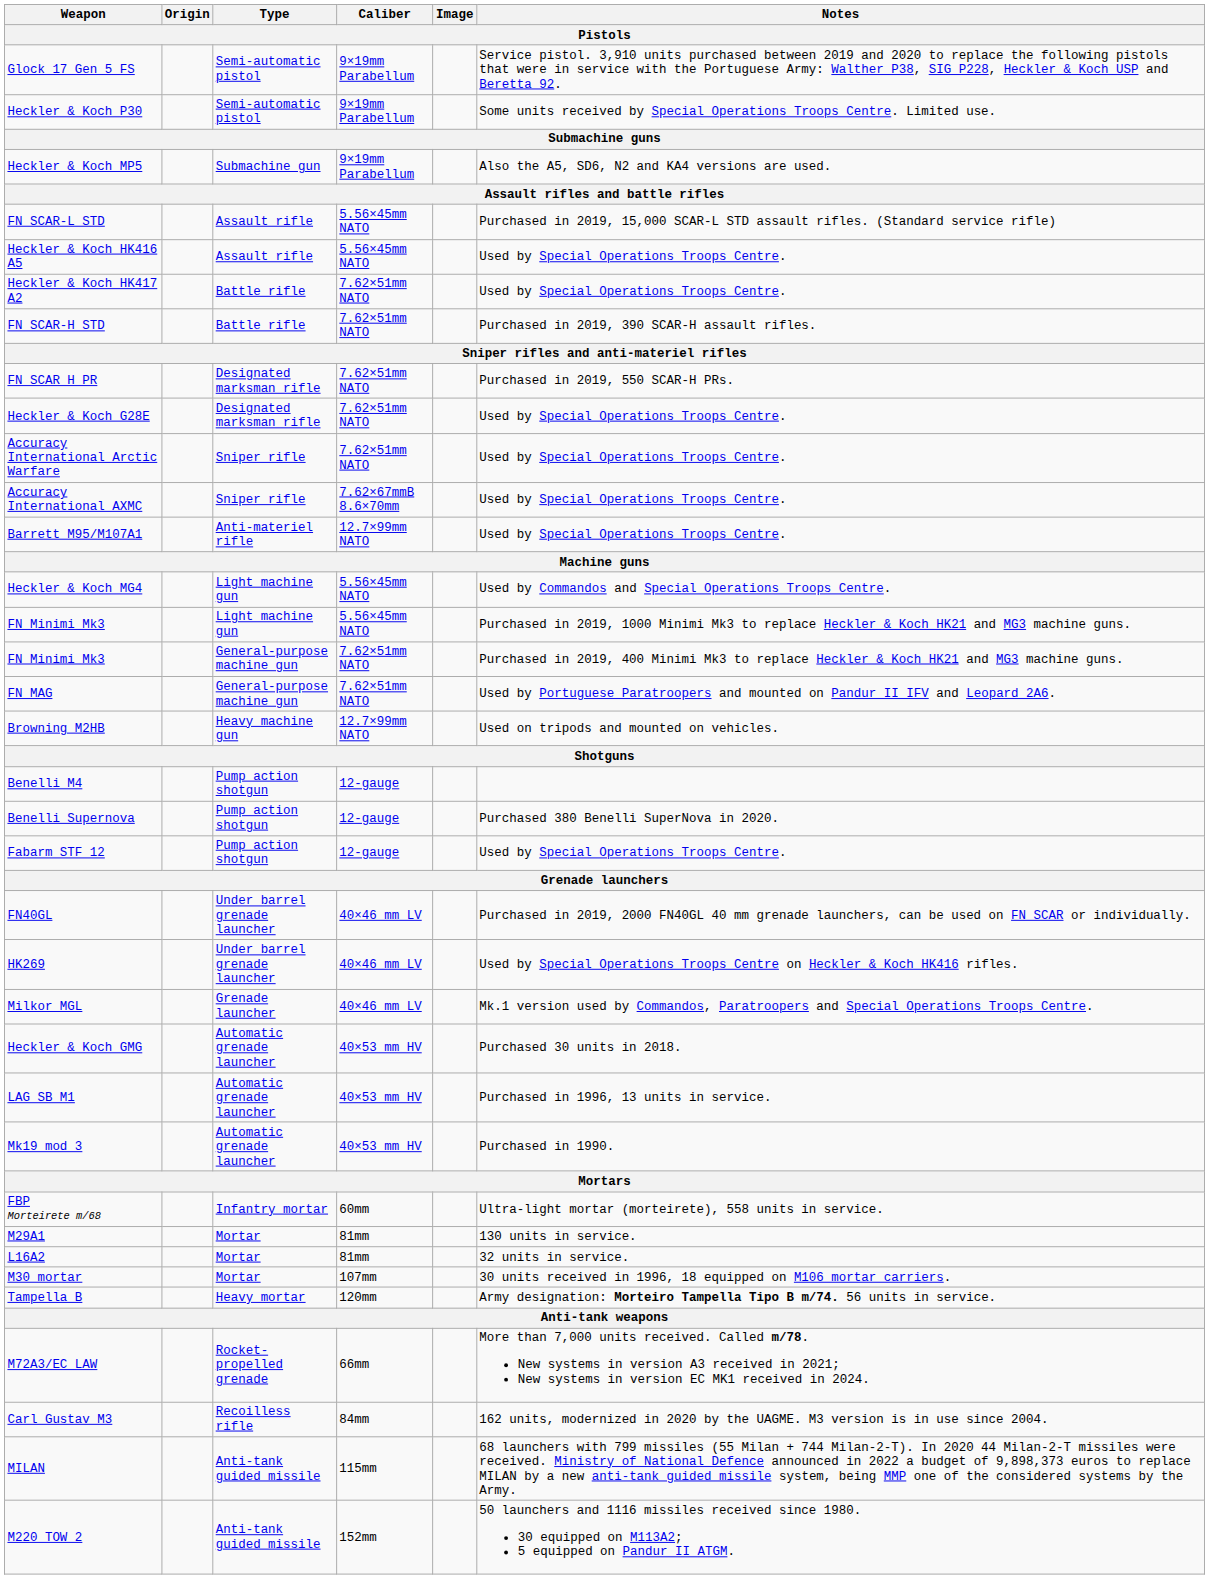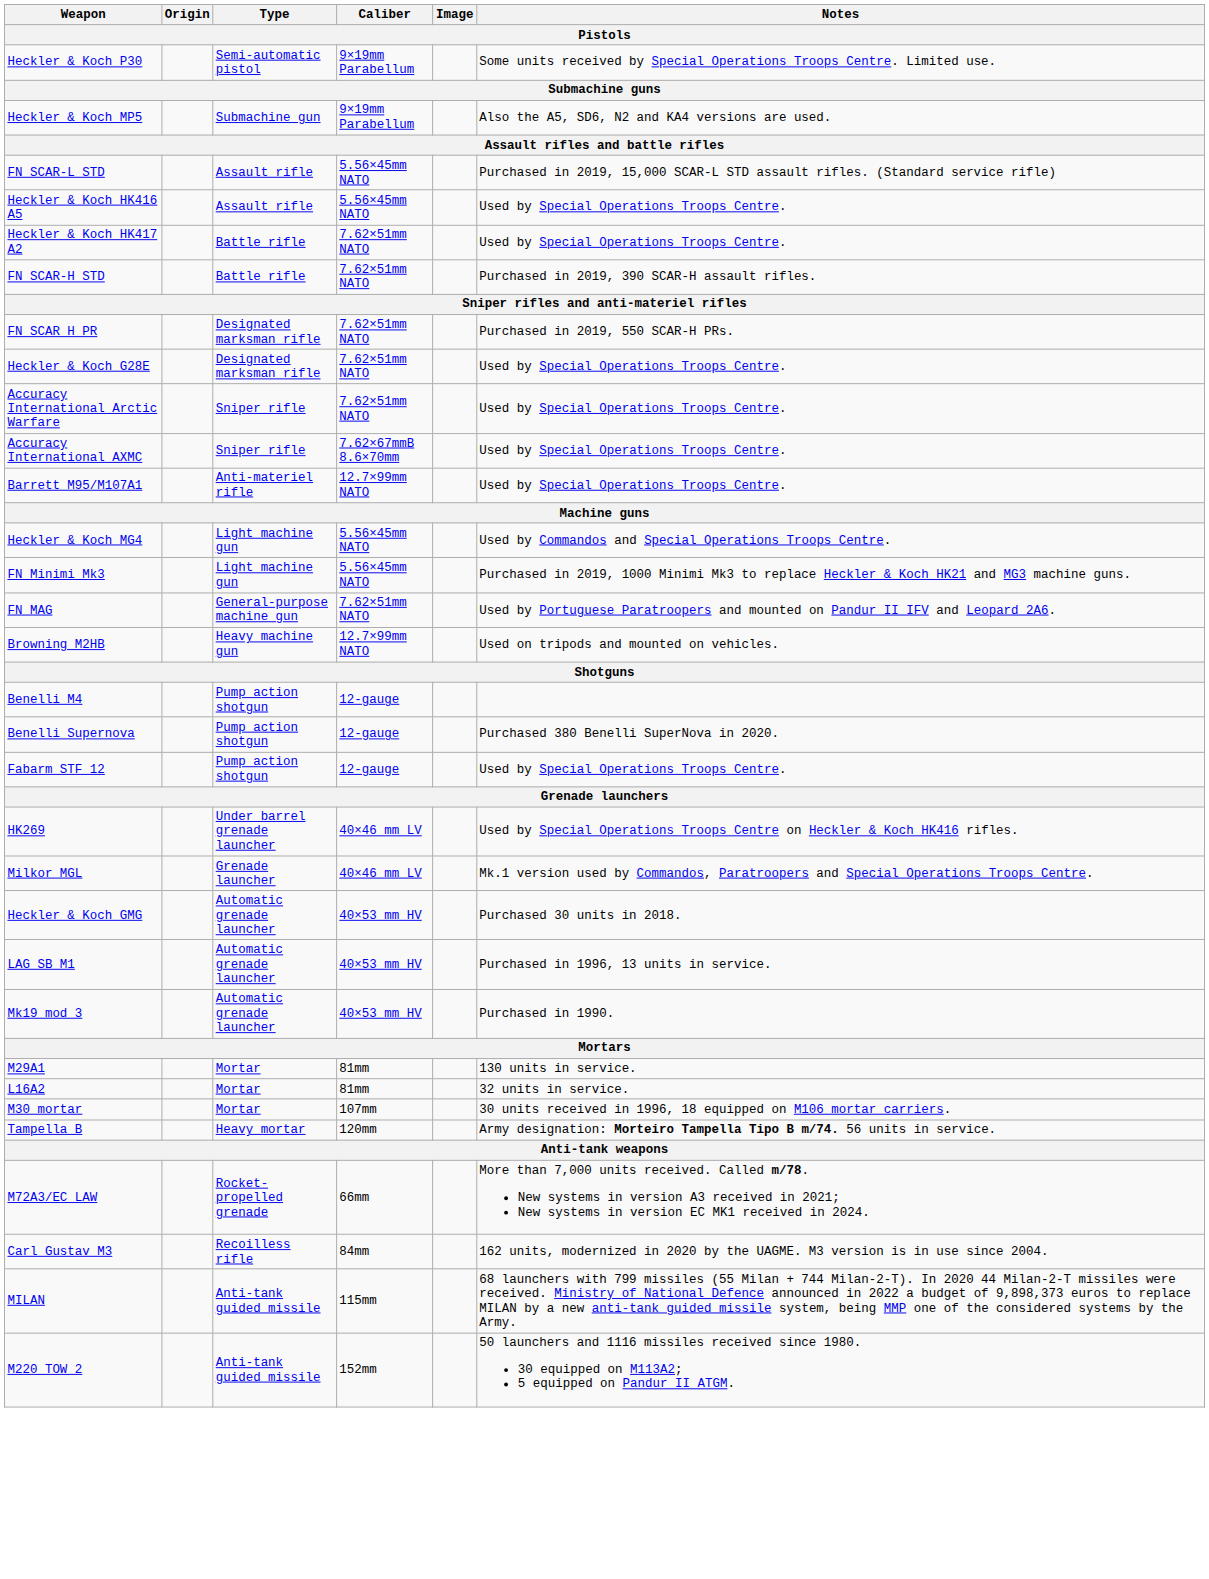- row: Glock 17 Gen 5 FS | Semi-automatic pistol | 9×19mm Parabellum | Service pistol. 3,910 units purchased between 2019 and 2020 to replace the following pistols that were in service with the Portuguese Army: Walther P38, SIG P228, Heckler & Koch USP and Beretta 92.
- row: FN Minimi Mk3 | General-purpose machine gun | 7.62×51mm NATO | Purchased in 2019, 400 Minimi Mk3 to replace Heckler & Koch HK21 and MG3 machine guns.
- row: FN40GL | Under barrel grenade launcher | 40×46 mm LV | Purchased in 2019, 2000 FN40GL 40 mm grenade launchers, can be used on FN SCAR or individually.
- row: FBP Morteirete m/68 | Infantry mortar | 60mm | Ultra-light mortar (morteirete), 558 units in service.
